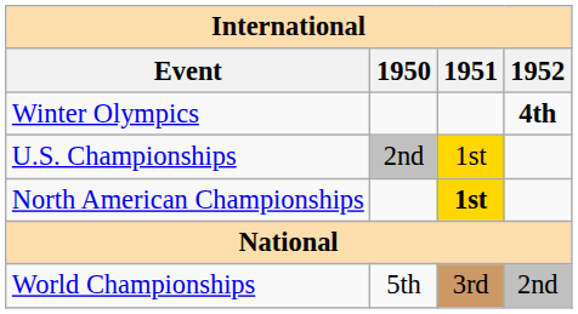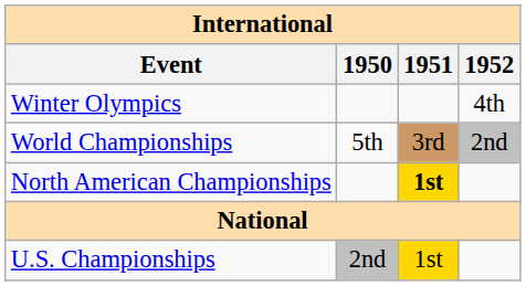Winter Olympics | 1952: bold -> normal
rows swapped: World Championships <-> U.S. Championships
